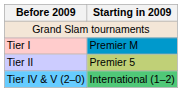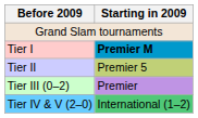Tier I | Starting in 2009: normal -> bold
+ row: Tier III (0–2) | Premier
